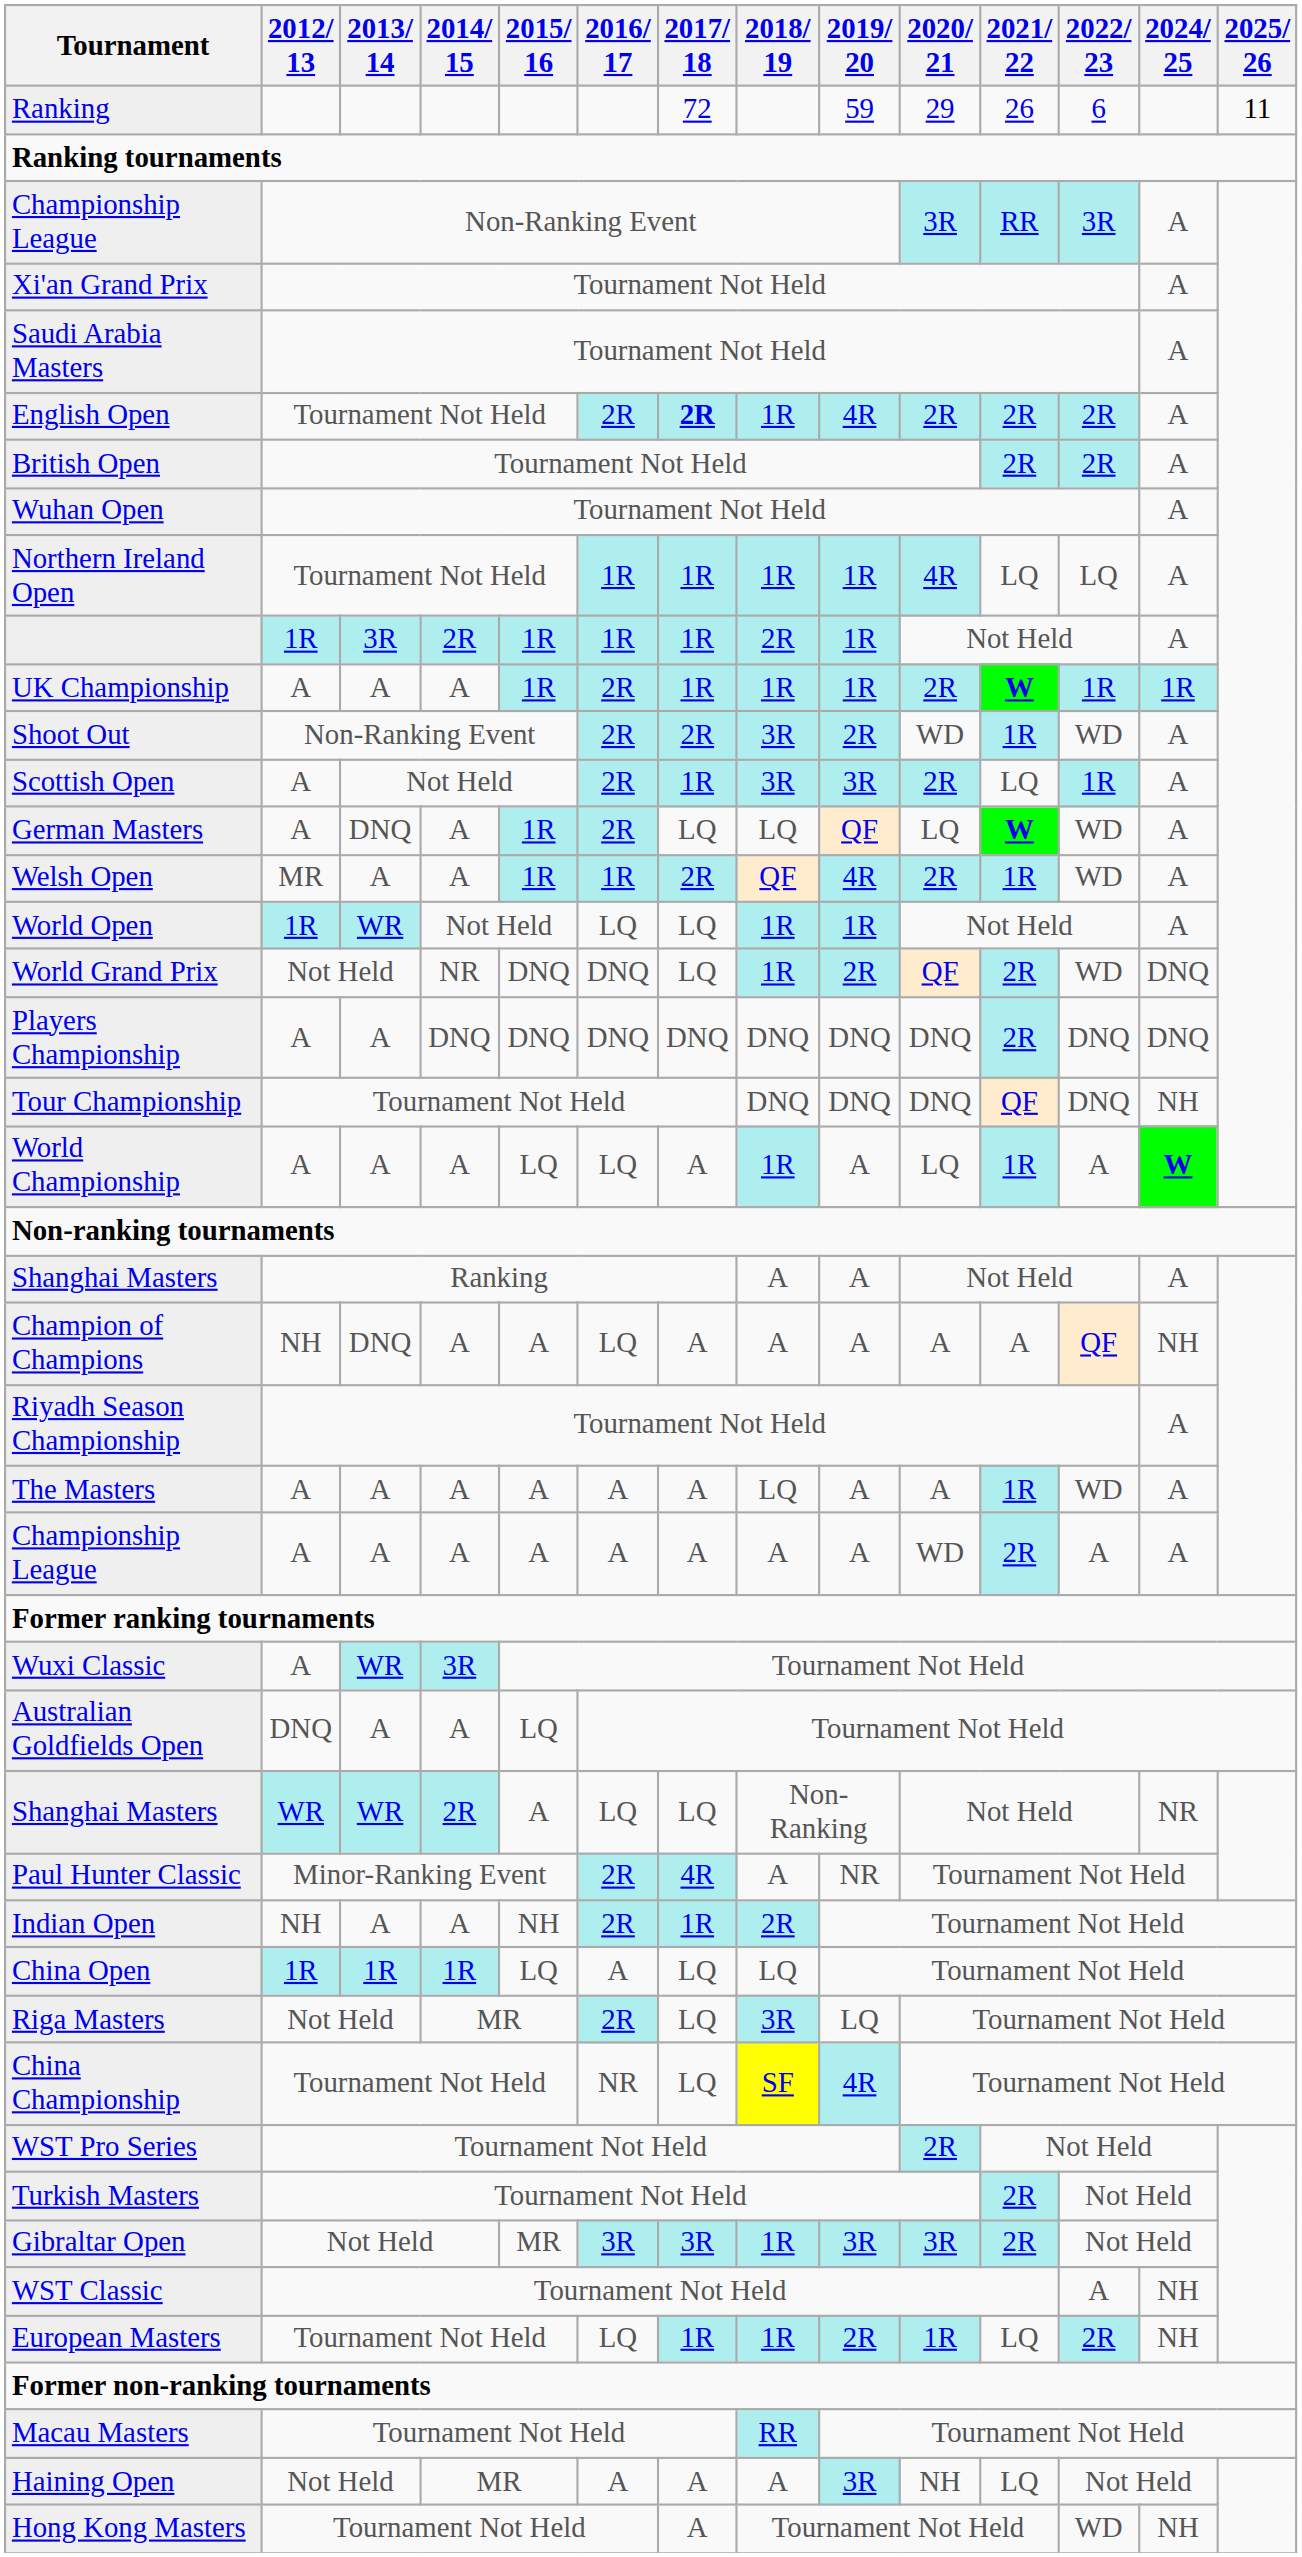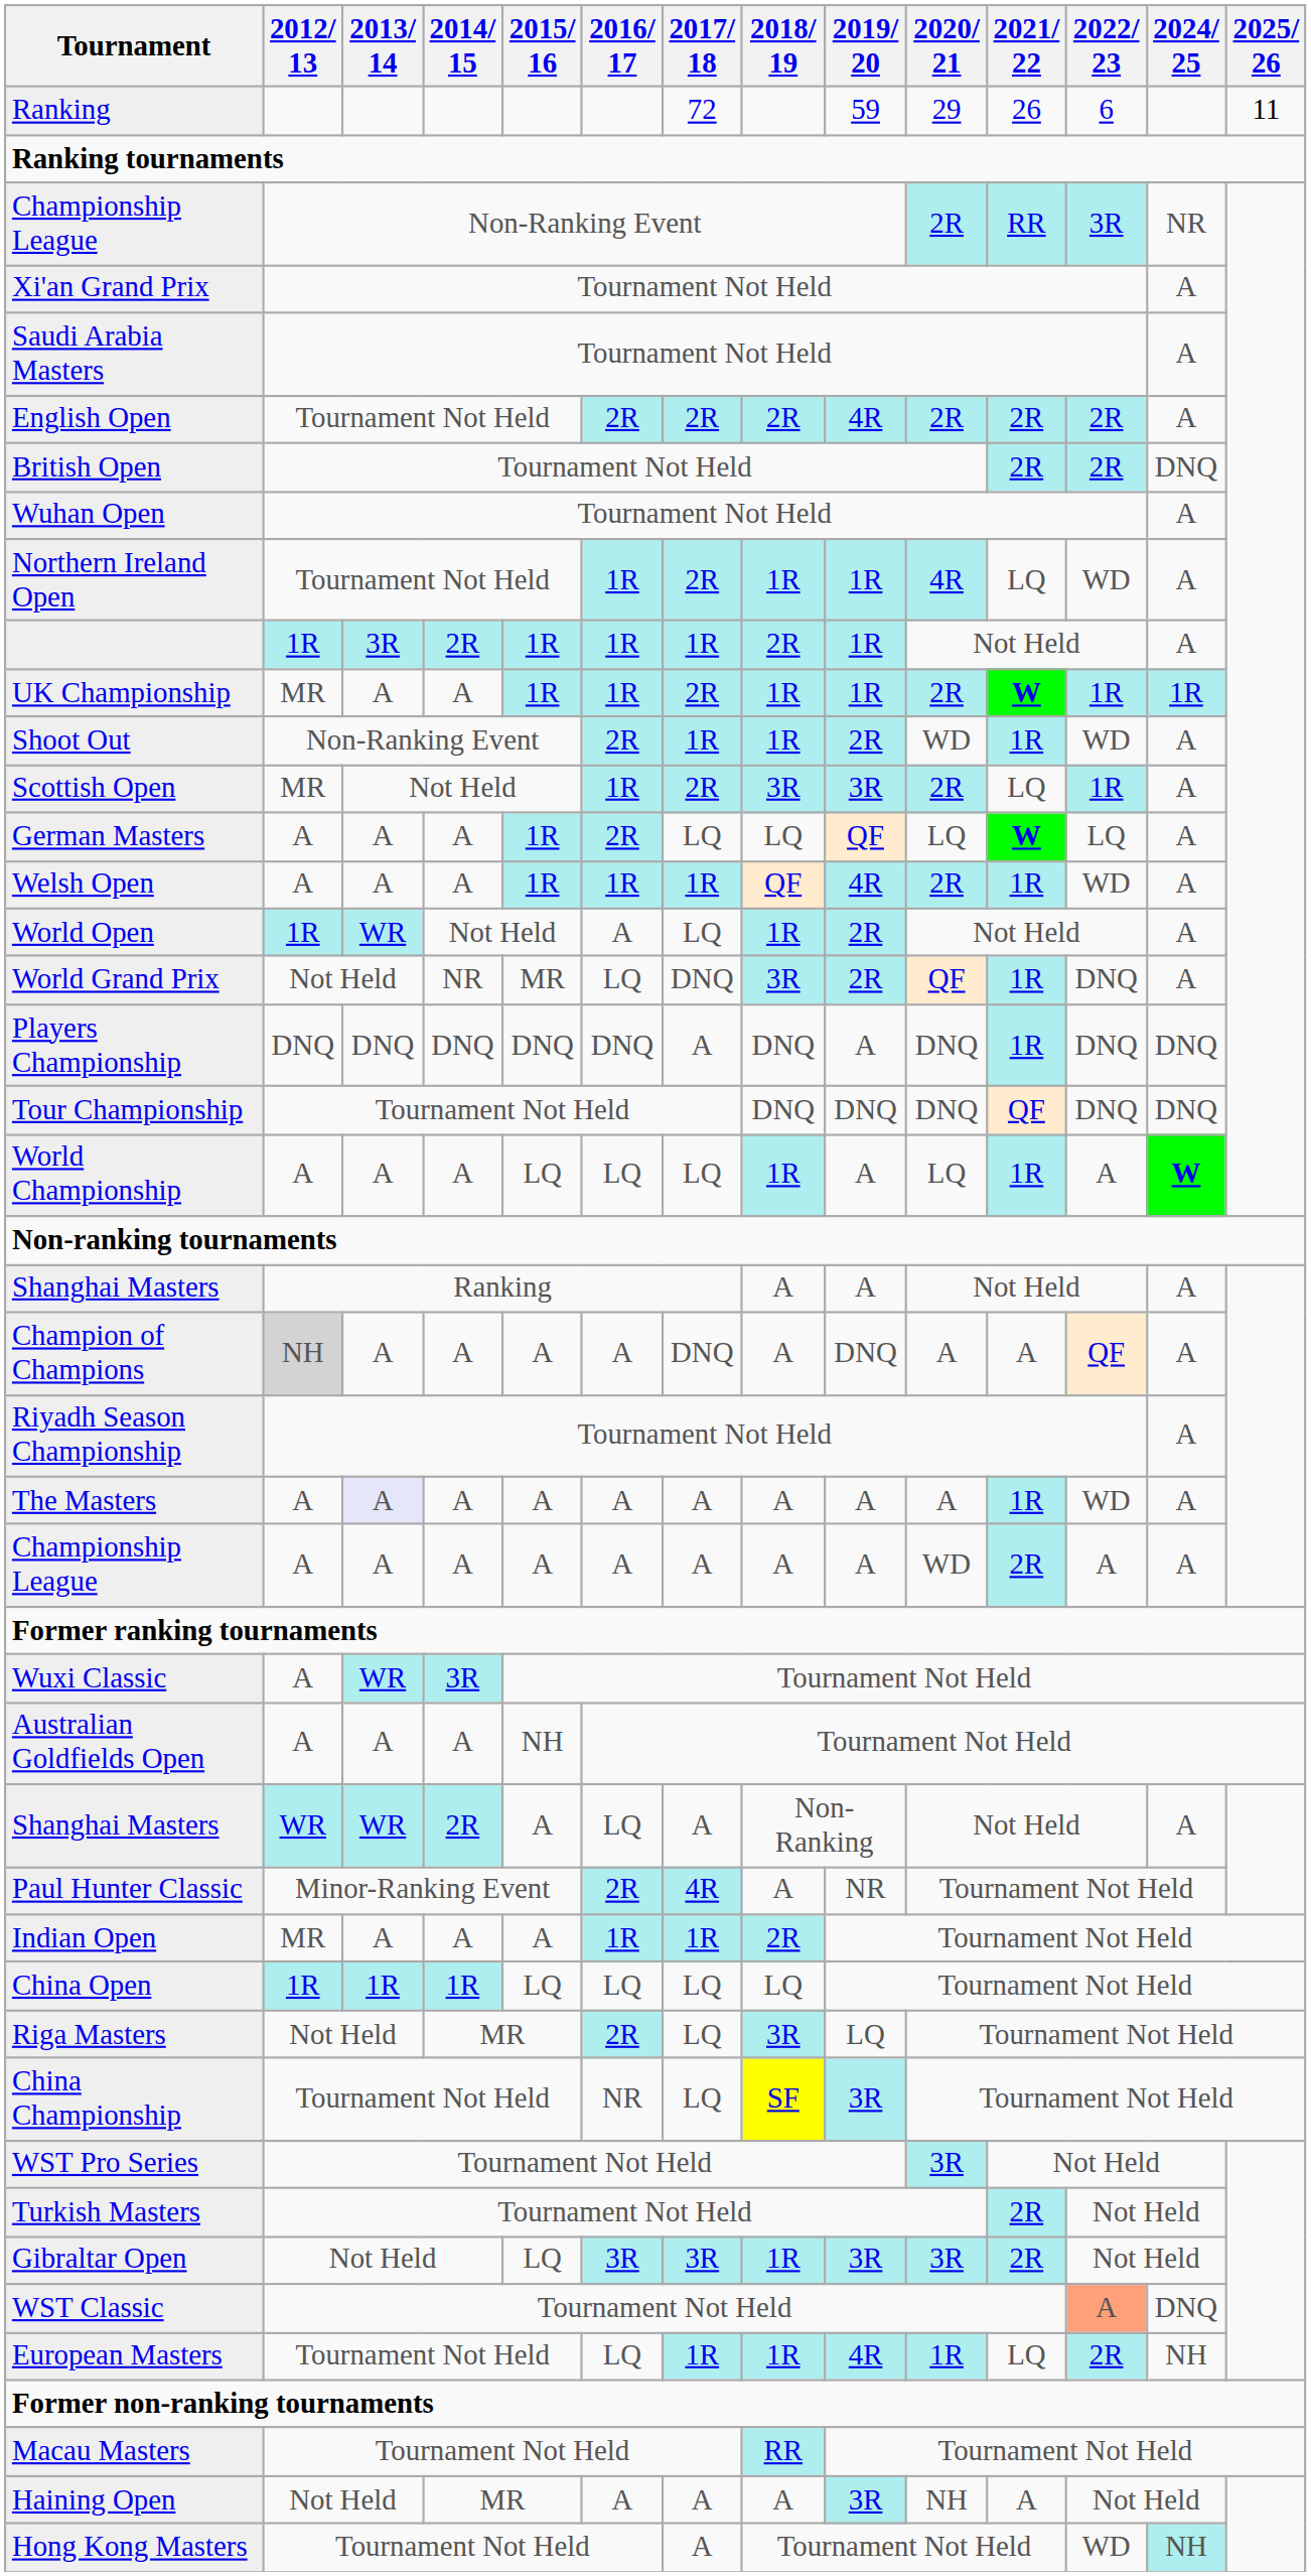Championship League / Non-Ranking Event | 2020/ 21: 3R -> 2R
Championship League / Non-Ranking Event | 2024/ 25: A -> NR
English Open | 2017/ 18: bold -> normal
English Open | 2018/ 19: 1R -> 2R
British Open | 2024/ 25: A -> DNQ
Northern Ireland Open | 2017/ 18: 1R -> 2R
Northern Ireland Open | 2022/ 23: LQ -> WD
UK Championship | 2012/ 13: A -> MR
UK Championship | 2016/ 17: 2R -> 1R
UK Championship | 2017/ 18: 1R -> 2R
Shoot Out | 2017/ 18: 2R -> 1R
Shoot Out | 2018/ 19: 3R -> 1R
Scottish Open | 2012/ 13: A -> MR
Scottish Open | 2016/ 17: 2R -> 1R
Scottish Open | 2017/ 18: 1R -> 2R
German Masters | 2013/ 14: DNQ -> A
German Masters | 2022/ 23: WD -> LQ
Welsh Open | 2012/ 13: MR -> A
Welsh Open | 2017/ 18: 2R -> 1R
World Open | 2016/ 17: LQ -> A
World Open | 2019/ 20: 1R -> 2R
World Grand Prix | 2015/ 16: DNQ -> MR
World Grand Prix | 2016/ 17: DNQ -> LQ
World Grand Prix | 2017/ 18: LQ -> DNQ
World Grand Prix | 2018/ 19: 1R -> 3R
World Grand Prix | 2021/ 22: 2R -> 1R
World Grand Prix | 2022/ 23: WD -> DNQ
World Grand Prix | 2024/ 25: DNQ -> A
Players Championship | 2012/ 13: A -> DNQ
Players Championship | 2013/ 14: A -> DNQ
Players Championship | 2017/ 18: DNQ -> A
Players Championship | 2019/ 20: DNQ -> A
Players Championship | 2021/ 22: 2R -> 1R
Tour Championship | 2024/ 25: NH -> DNQ
World Championship | 2017/ 18: A -> LQ
Champion of Champions | 2012/ 13: no background -> lightgrey background
Champion of Champions | 2013/ 14: DNQ -> A
Champion of Champions | 2016/ 17: LQ -> A
Champion of Champions | 2017/ 18: A -> DNQ
Champion of Champions | 2019/ 20: A -> DNQ
Champion of Champions | 2024/ 25: NH -> A
The Masters | 2013/ 14: no background -> lavender background
The Masters | 2018/ 19: LQ -> A
Australian Goldfields Open | 2012/ 13: DNQ -> A
Australian Goldfields Open | 2015/ 16: LQ -> NH
Shanghai Masters / 2R | 2017/ 18: LQ -> A
Shanghai Masters / 2R | 2024/ 25: NR -> A
Indian Open | 2012/ 13: NH -> MR
Indian Open | 2015/ 16: NH -> A
Indian Open | 2016/ 17: 2R -> 1R
China Open | 2016/ 17: A -> LQ
China Championship | 2019/ 20: 4R -> 3R
WST Pro Series | 2020/ 21: 2R -> 3R
Gibraltar Open | 2015/ 16: MR -> LQ
WST Classic | 2022/ 23: no background -> lightsalmon background
WST Classic | 2024/ 25: NH -> DNQ
European Masters | 2019/ 20: 2R -> 4R
Haining Open | 2021/ 22: LQ -> A
Hong Kong Masters | 2024/ 25: no background -> paleturquoise background
